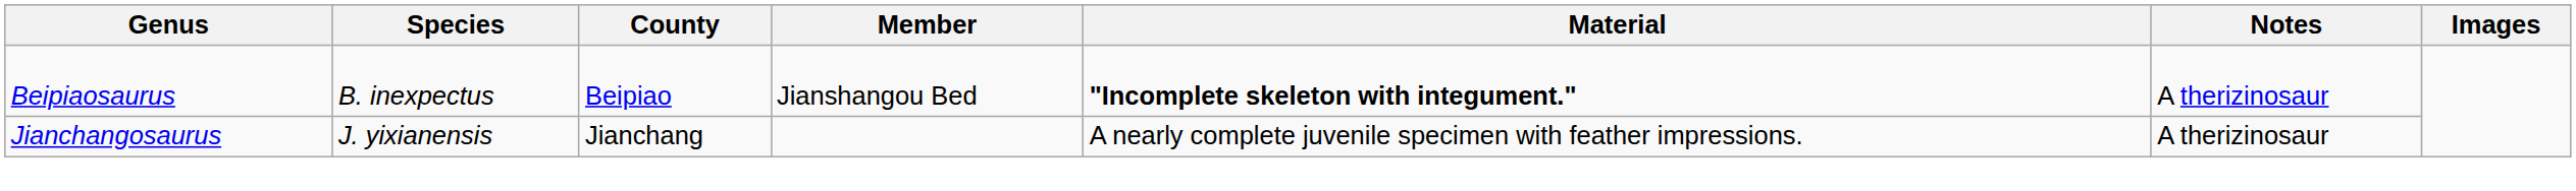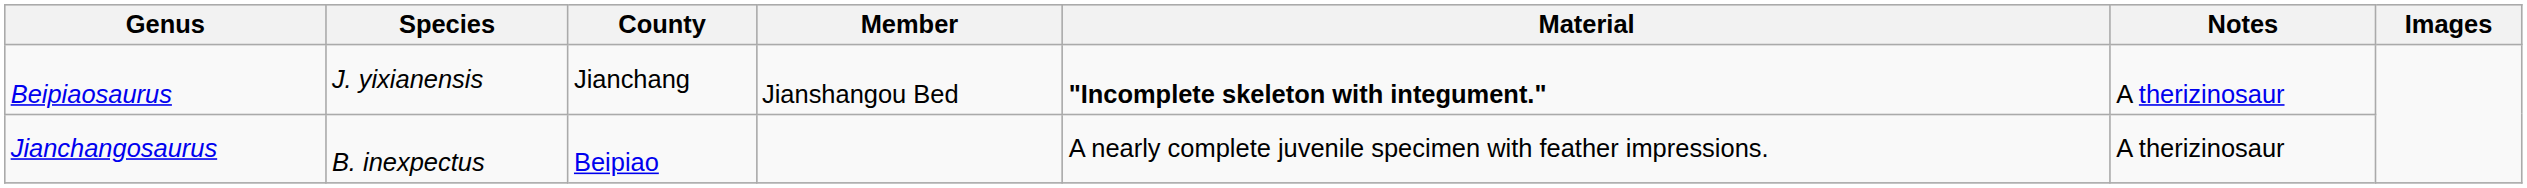Beipiaosaurus | Species: B. inexpectus -> J. yixianensis
Beipiaosaurus | County: Beipiao -> Jianchang
Jianchangosaurus | Species: J. yixianensis -> B. inexpectus
Jianchangosaurus | County: Jianchang -> Beipiao
